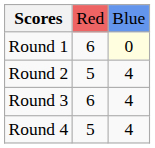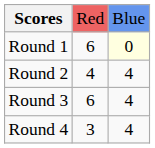Round 2 | column 2: 5 -> 4
Round 4 | column 2: 5 -> 3
